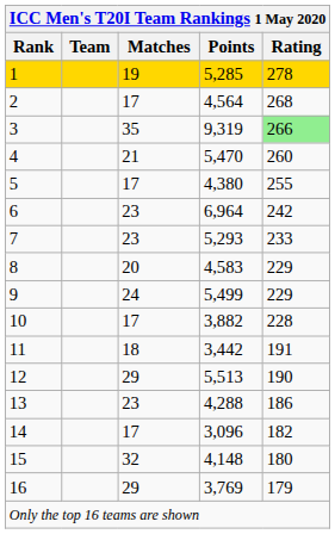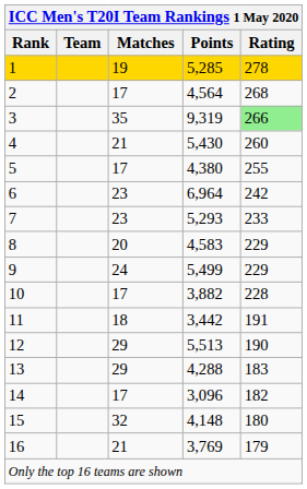4 | Points: 5,470 -> 5,430
13 | Matches: 23 -> 29
13 | Rating: 186 -> 183
16 | Matches: 29 -> 21
